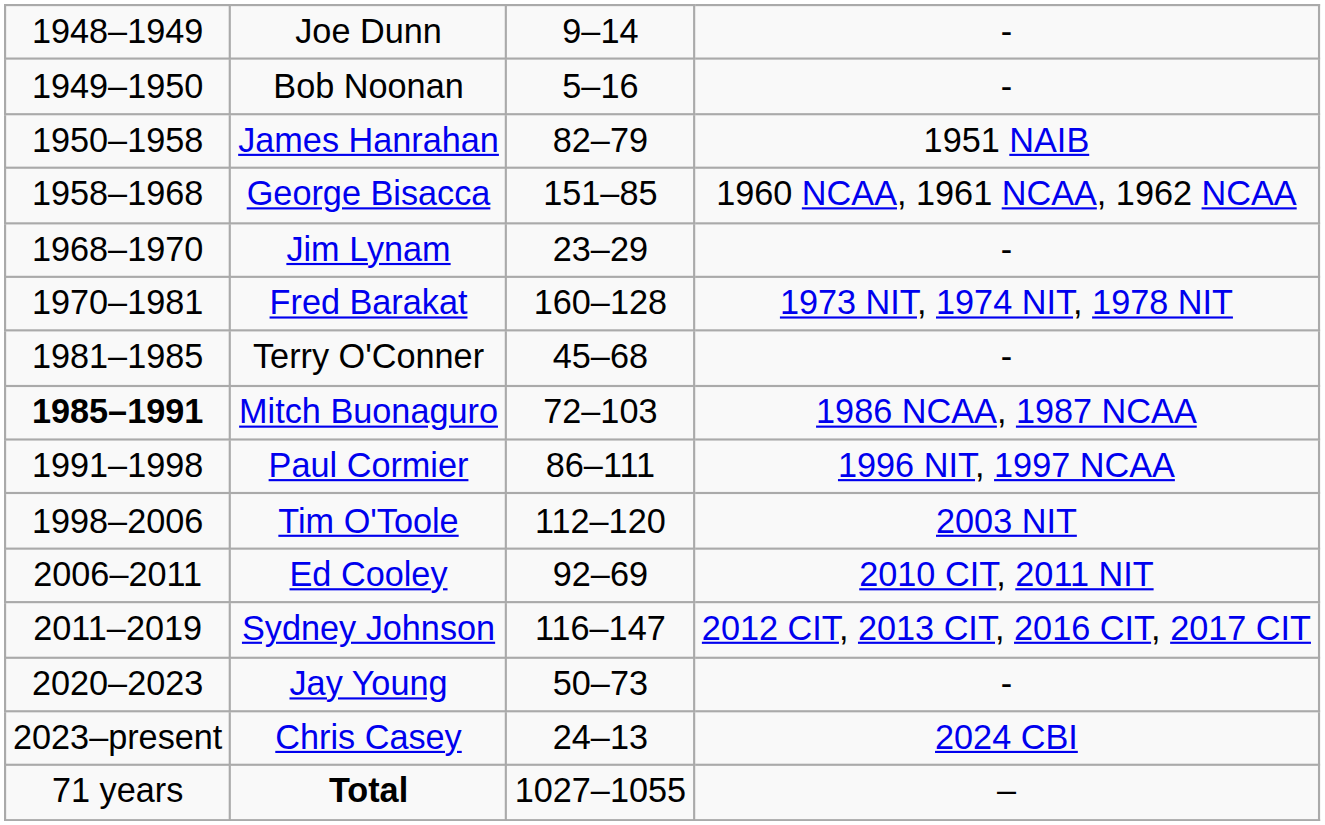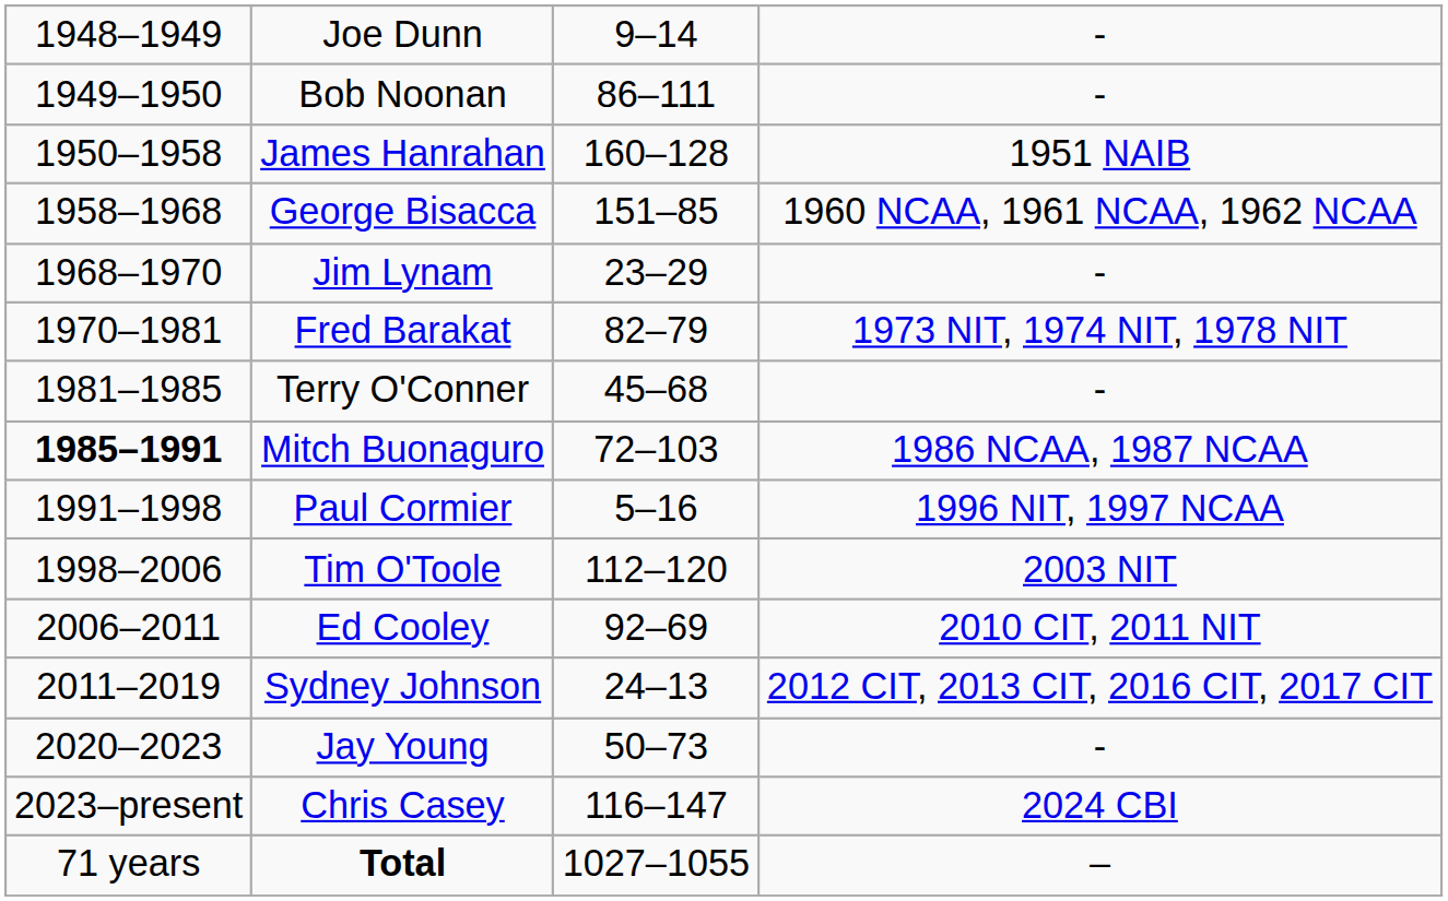Bob Noonan | column 3: 5–16 -> 86–111
James Hanrahan | column 3: 82–79 -> 160–128
Fred Barakat | column 3: 160–128 -> 82–79
Paul Cormier | column 3: 86–111 -> 5–16
Sydney Johnson | column 3: 116–147 -> 24–13
Chris Casey | column 3: 24–13 -> 116–147
